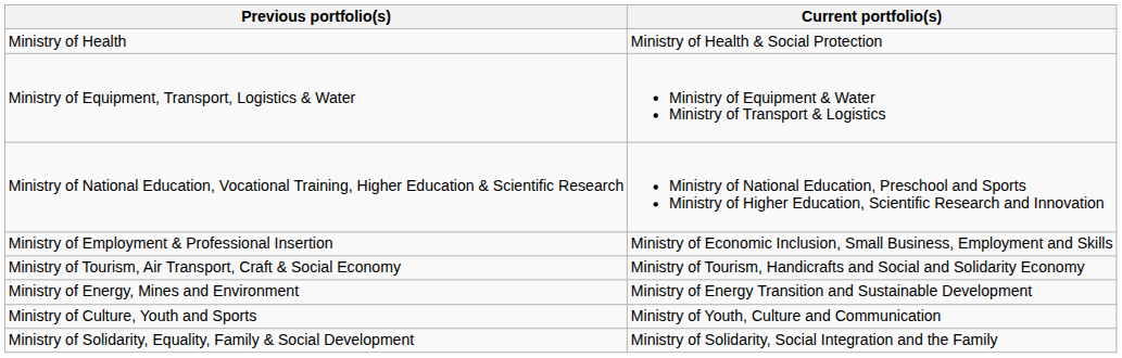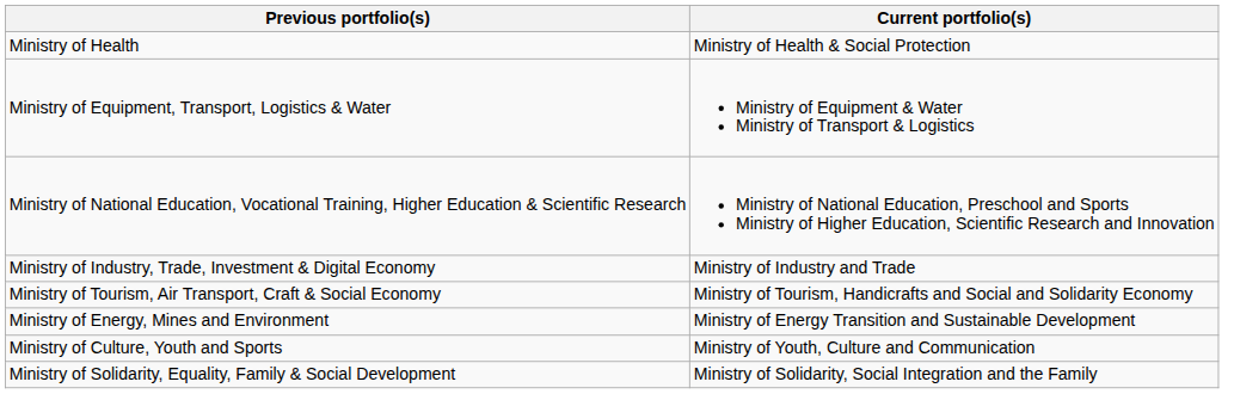- row: Ministry of Employment & Professional Insertion | Ministry of Economic Inclusion, Small Business, Employment and Skills
+ row: Ministry of Industry, Trade, Investment & Digital Economy | Ministry of Industry and Trade
